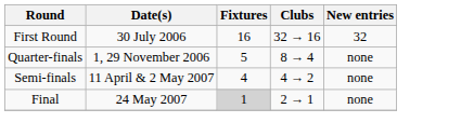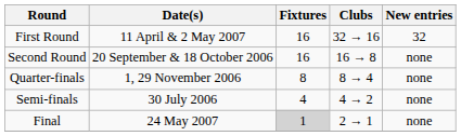First Round | Date(s): 30 July 2006 -> 11 April & 2 May 2007
+ row: Second Round | 20 September & 18 October 2006 | 16 | 16 → 8 | none
Quarter-finals | Fixtures: 5 -> 8
Semi-finals | Date(s): 11 April & 2 May 2007 -> 30 July 2006
